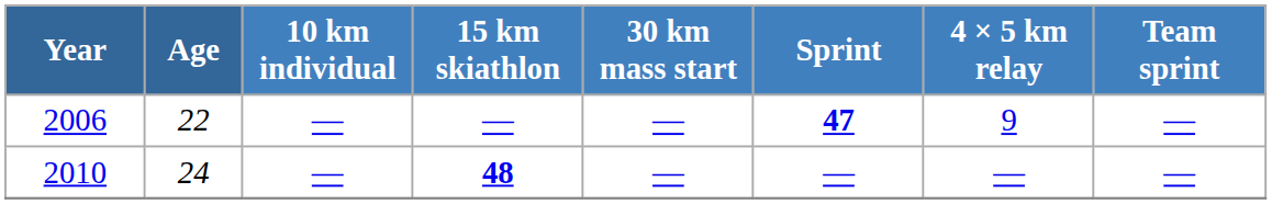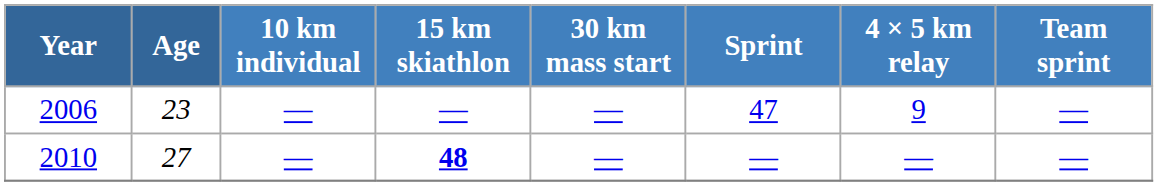2006 | Age: 22 -> 23
2006 | Sprint: bold -> normal
2010 | Age: 24 -> 27
